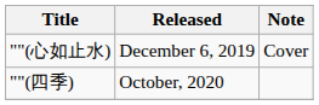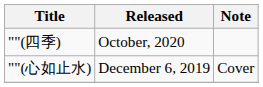rows swapped: ""(心如止水) <-> ""(四季)
